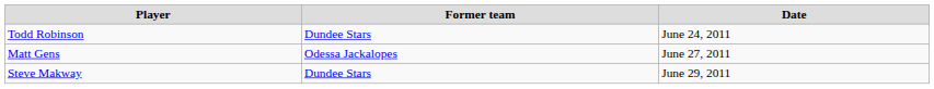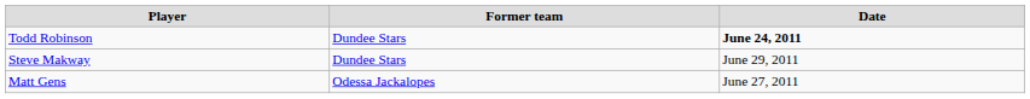Todd Robinson | Date: normal -> bold
rows swapped: Matt Gens <-> Steve Makway
